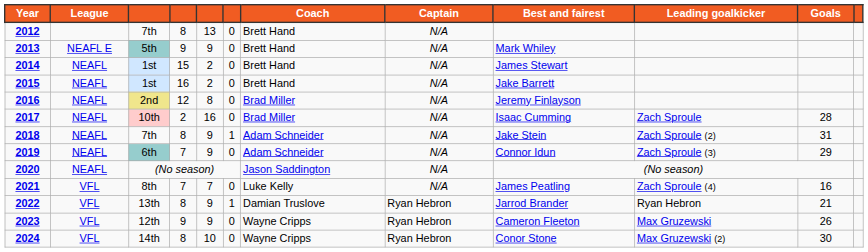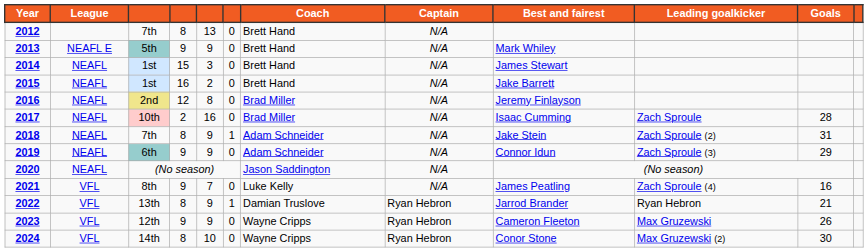2014 | column 5: 2 -> 3
2019 | column 4: 7 -> 9
2021 | column 4: 7 -> 9
